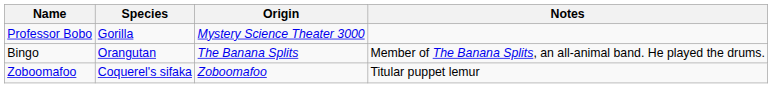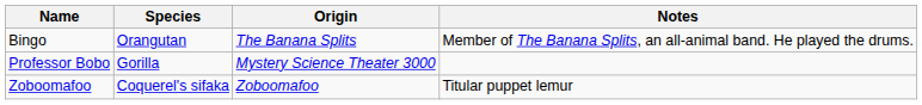rows swapped: Bingo <-> Professor Bobo
